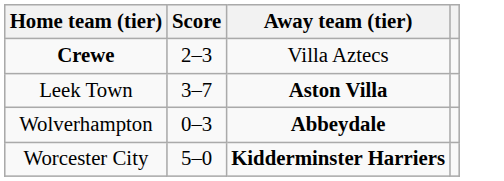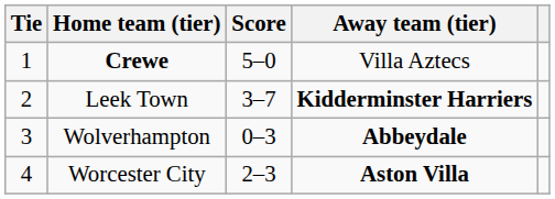+ column: Tie | 1 | 2 | 3 | 4
Crewe | Score: 2–3 -> 5–0
Leek Town | Away team (tier): Aston Villa -> Kidderminster Harriers
Worcester City | Score: 5–0 -> 2–3
Worcester City | Away team (tier): Kidderminster Harriers -> Aston Villa
